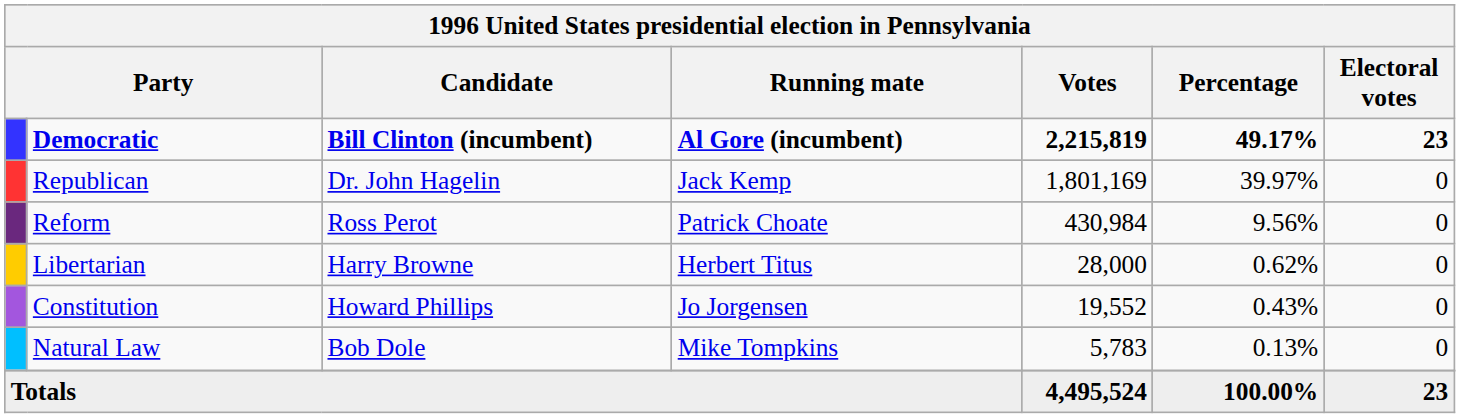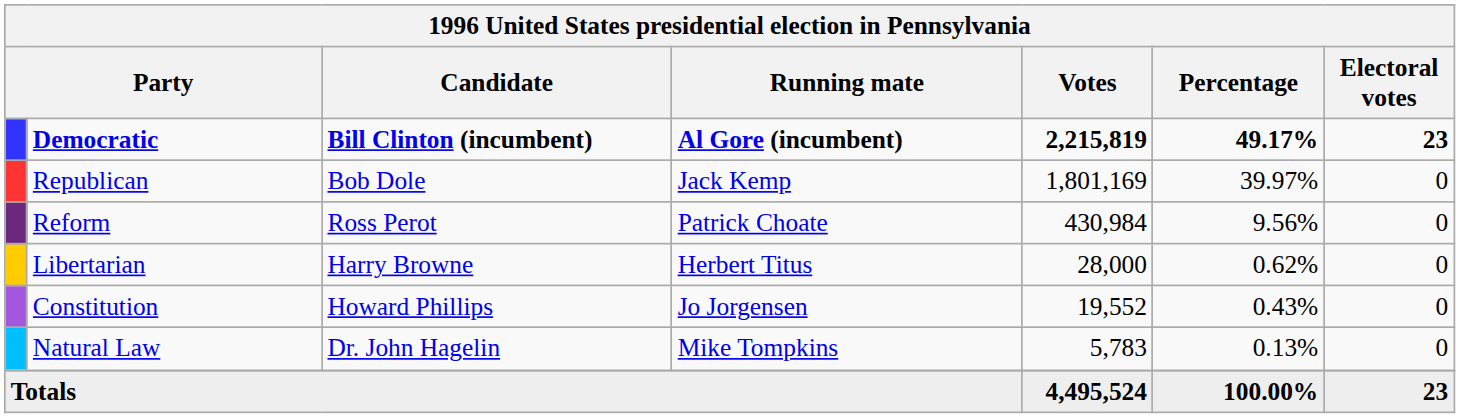Republican | Candidate: Dr. John Hagelin -> Bob Dole
Natural Law | Candidate: Bob Dole -> Dr. John Hagelin
